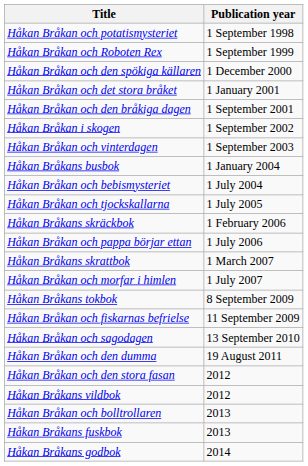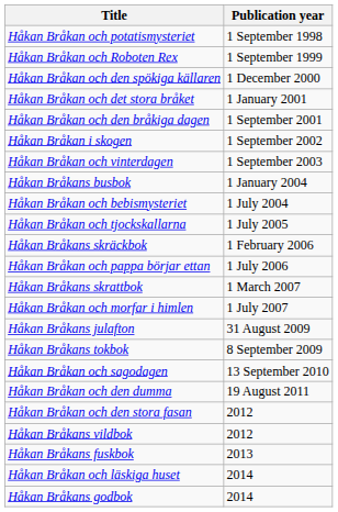+ row: Håkan Bråkans julafton | 31 August 2009
- row: Håkan Bråkan och fiskarnas befrielse | 11 September 2009
- row: Håkan Bråkan och bolltrollaren | 2013
+ row: Håkan Bråkan och läskiga huset | 2014
